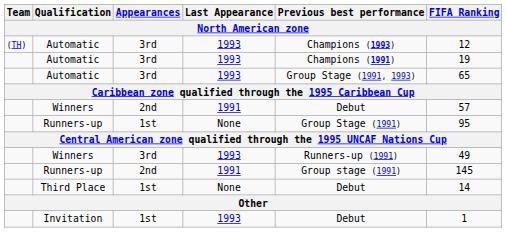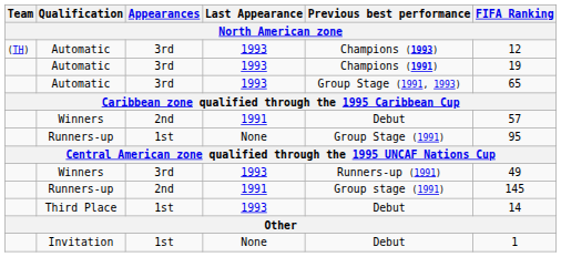Third Place | Last Appearance: None -> 1993
Invitation | Last Appearance: 1993 -> None
